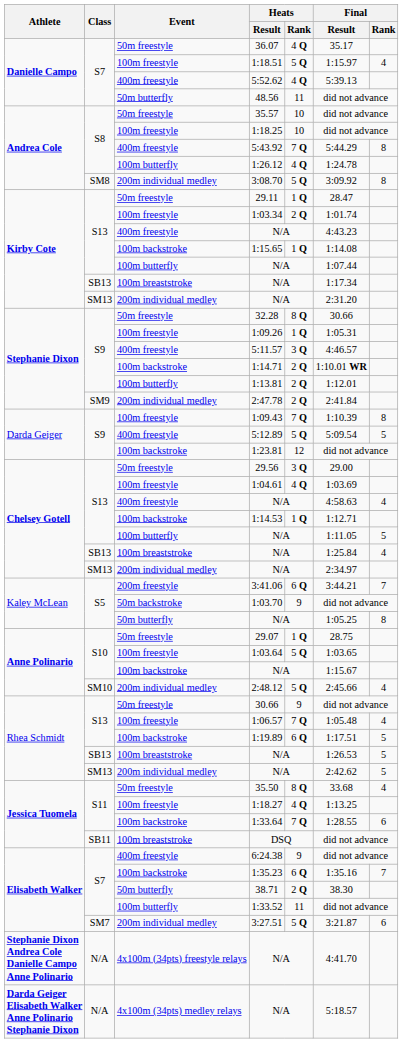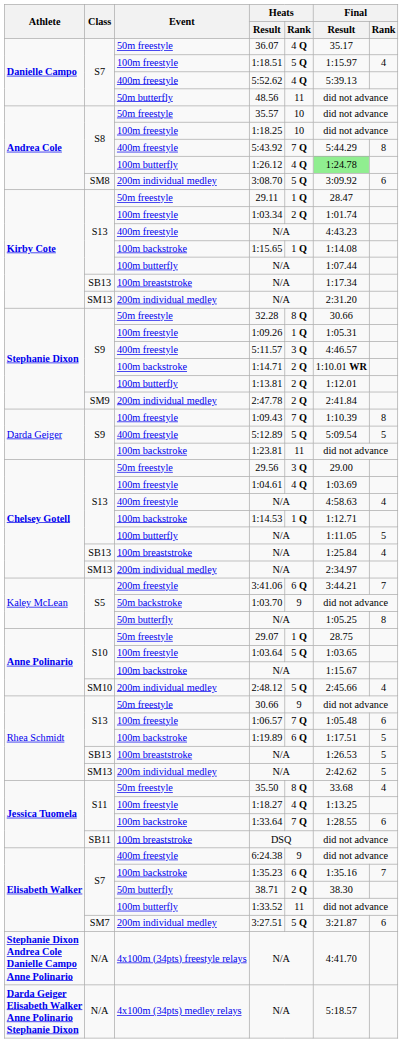1:26.12 | Final / Result: no background -> lightgreen background
3:08.70 | Final / Rank: 8 -> 6
1:23.81 | Heats / Rank: 12 -> 11
1:06.57 | Final / Rank: 4 -> 6
